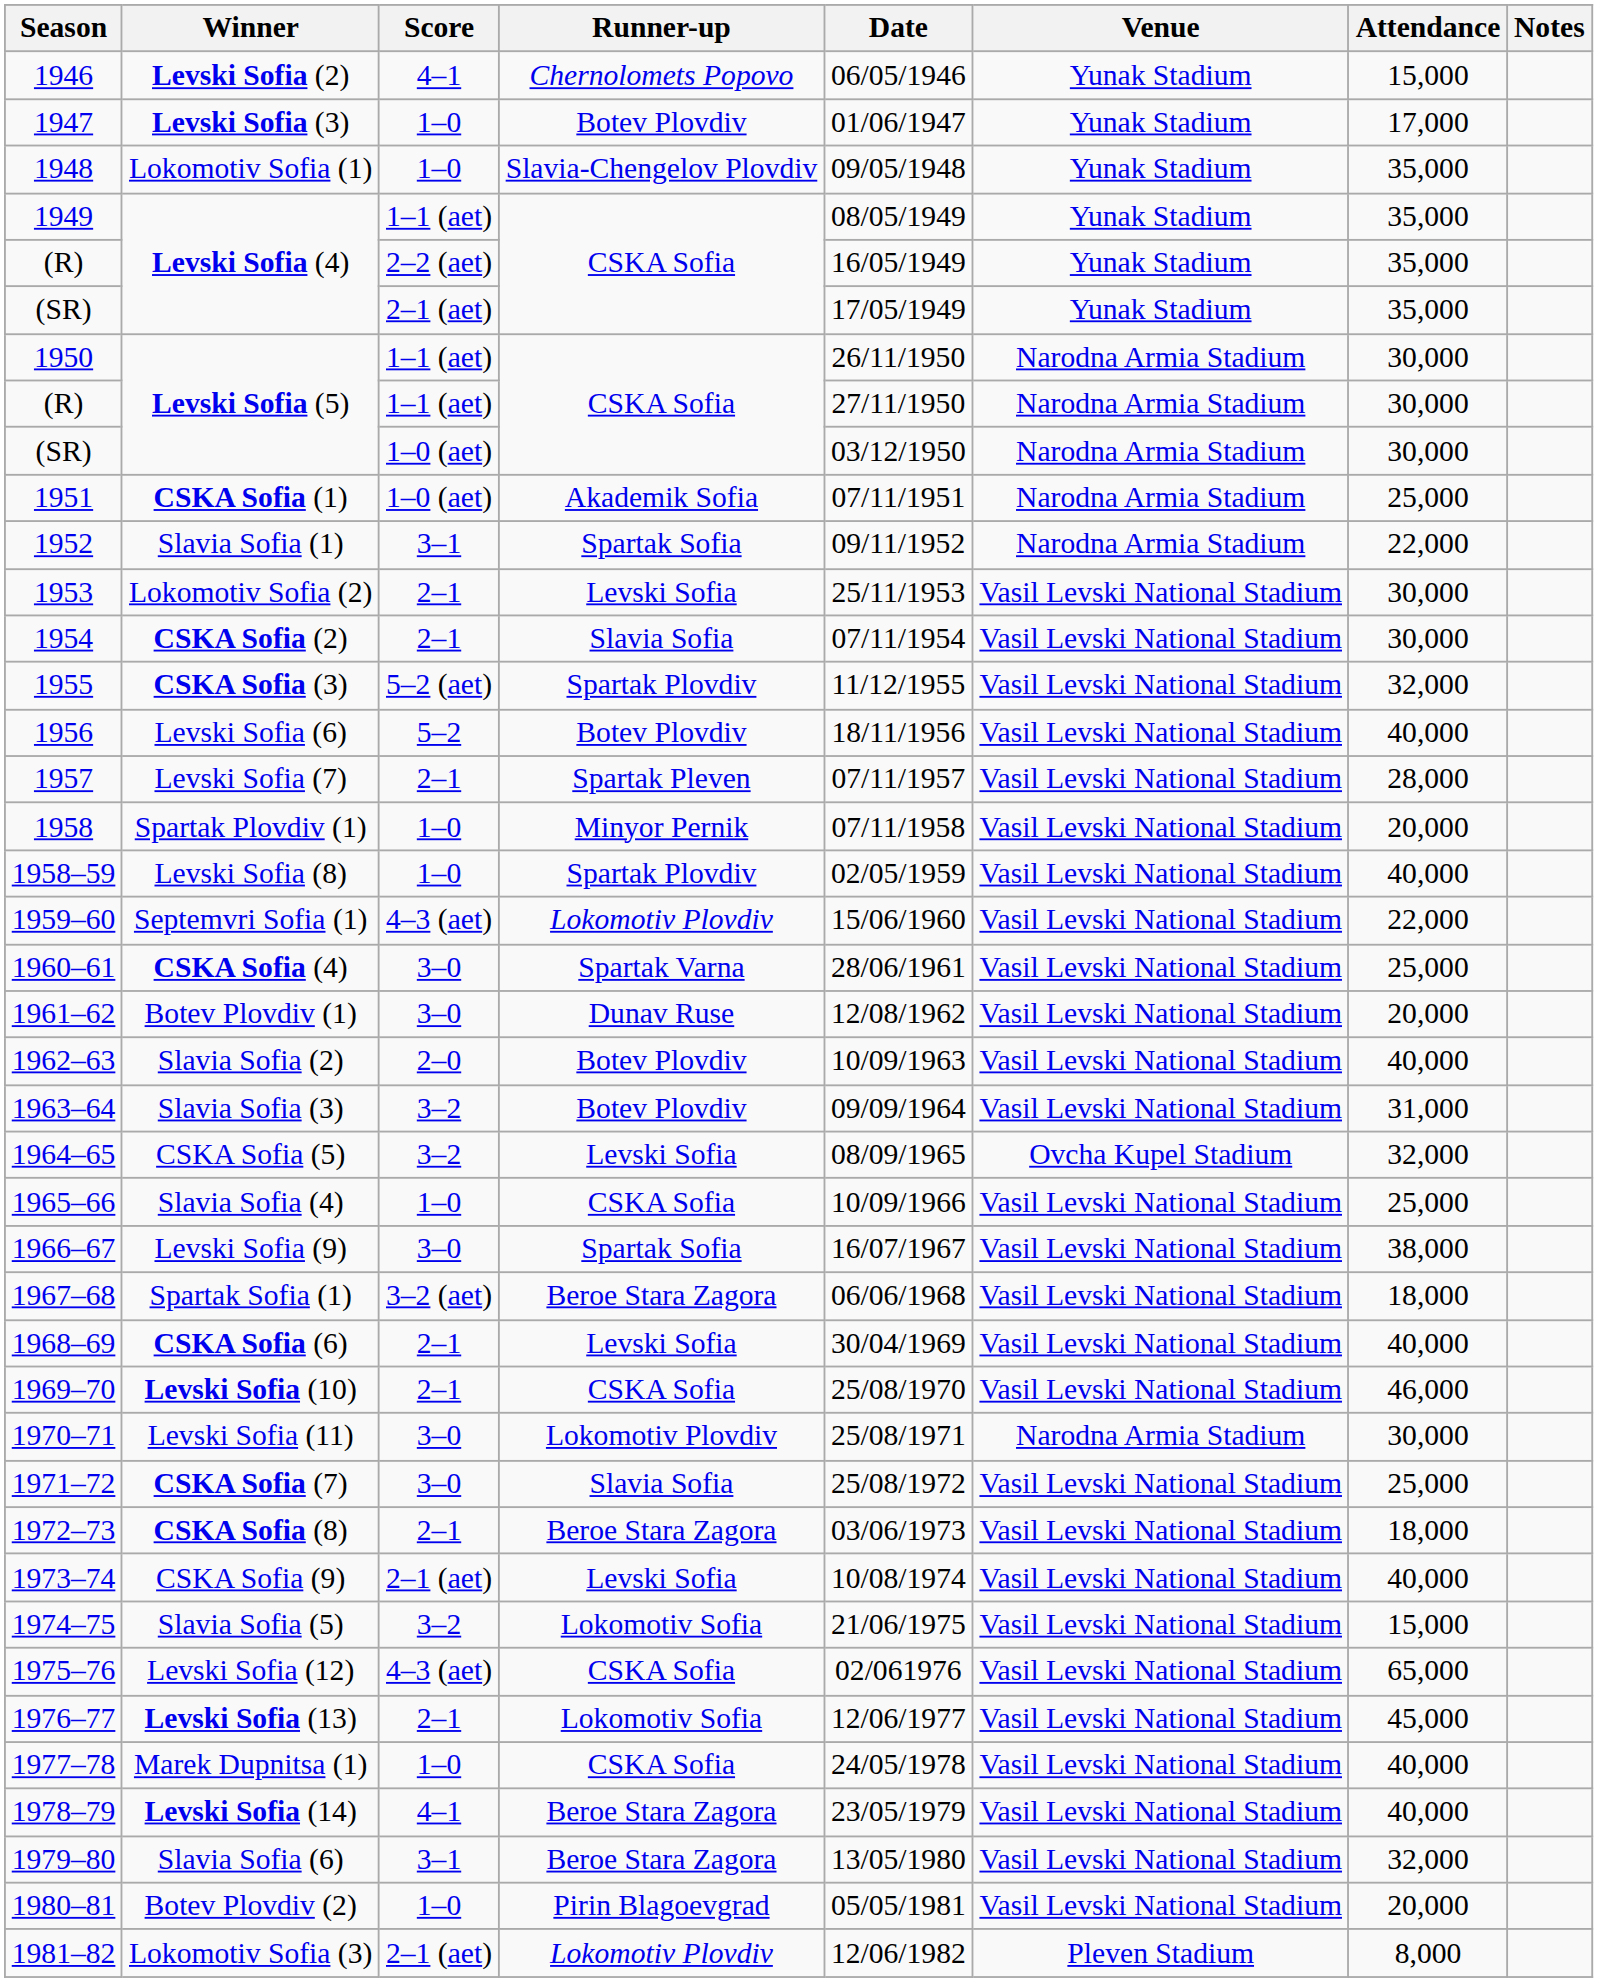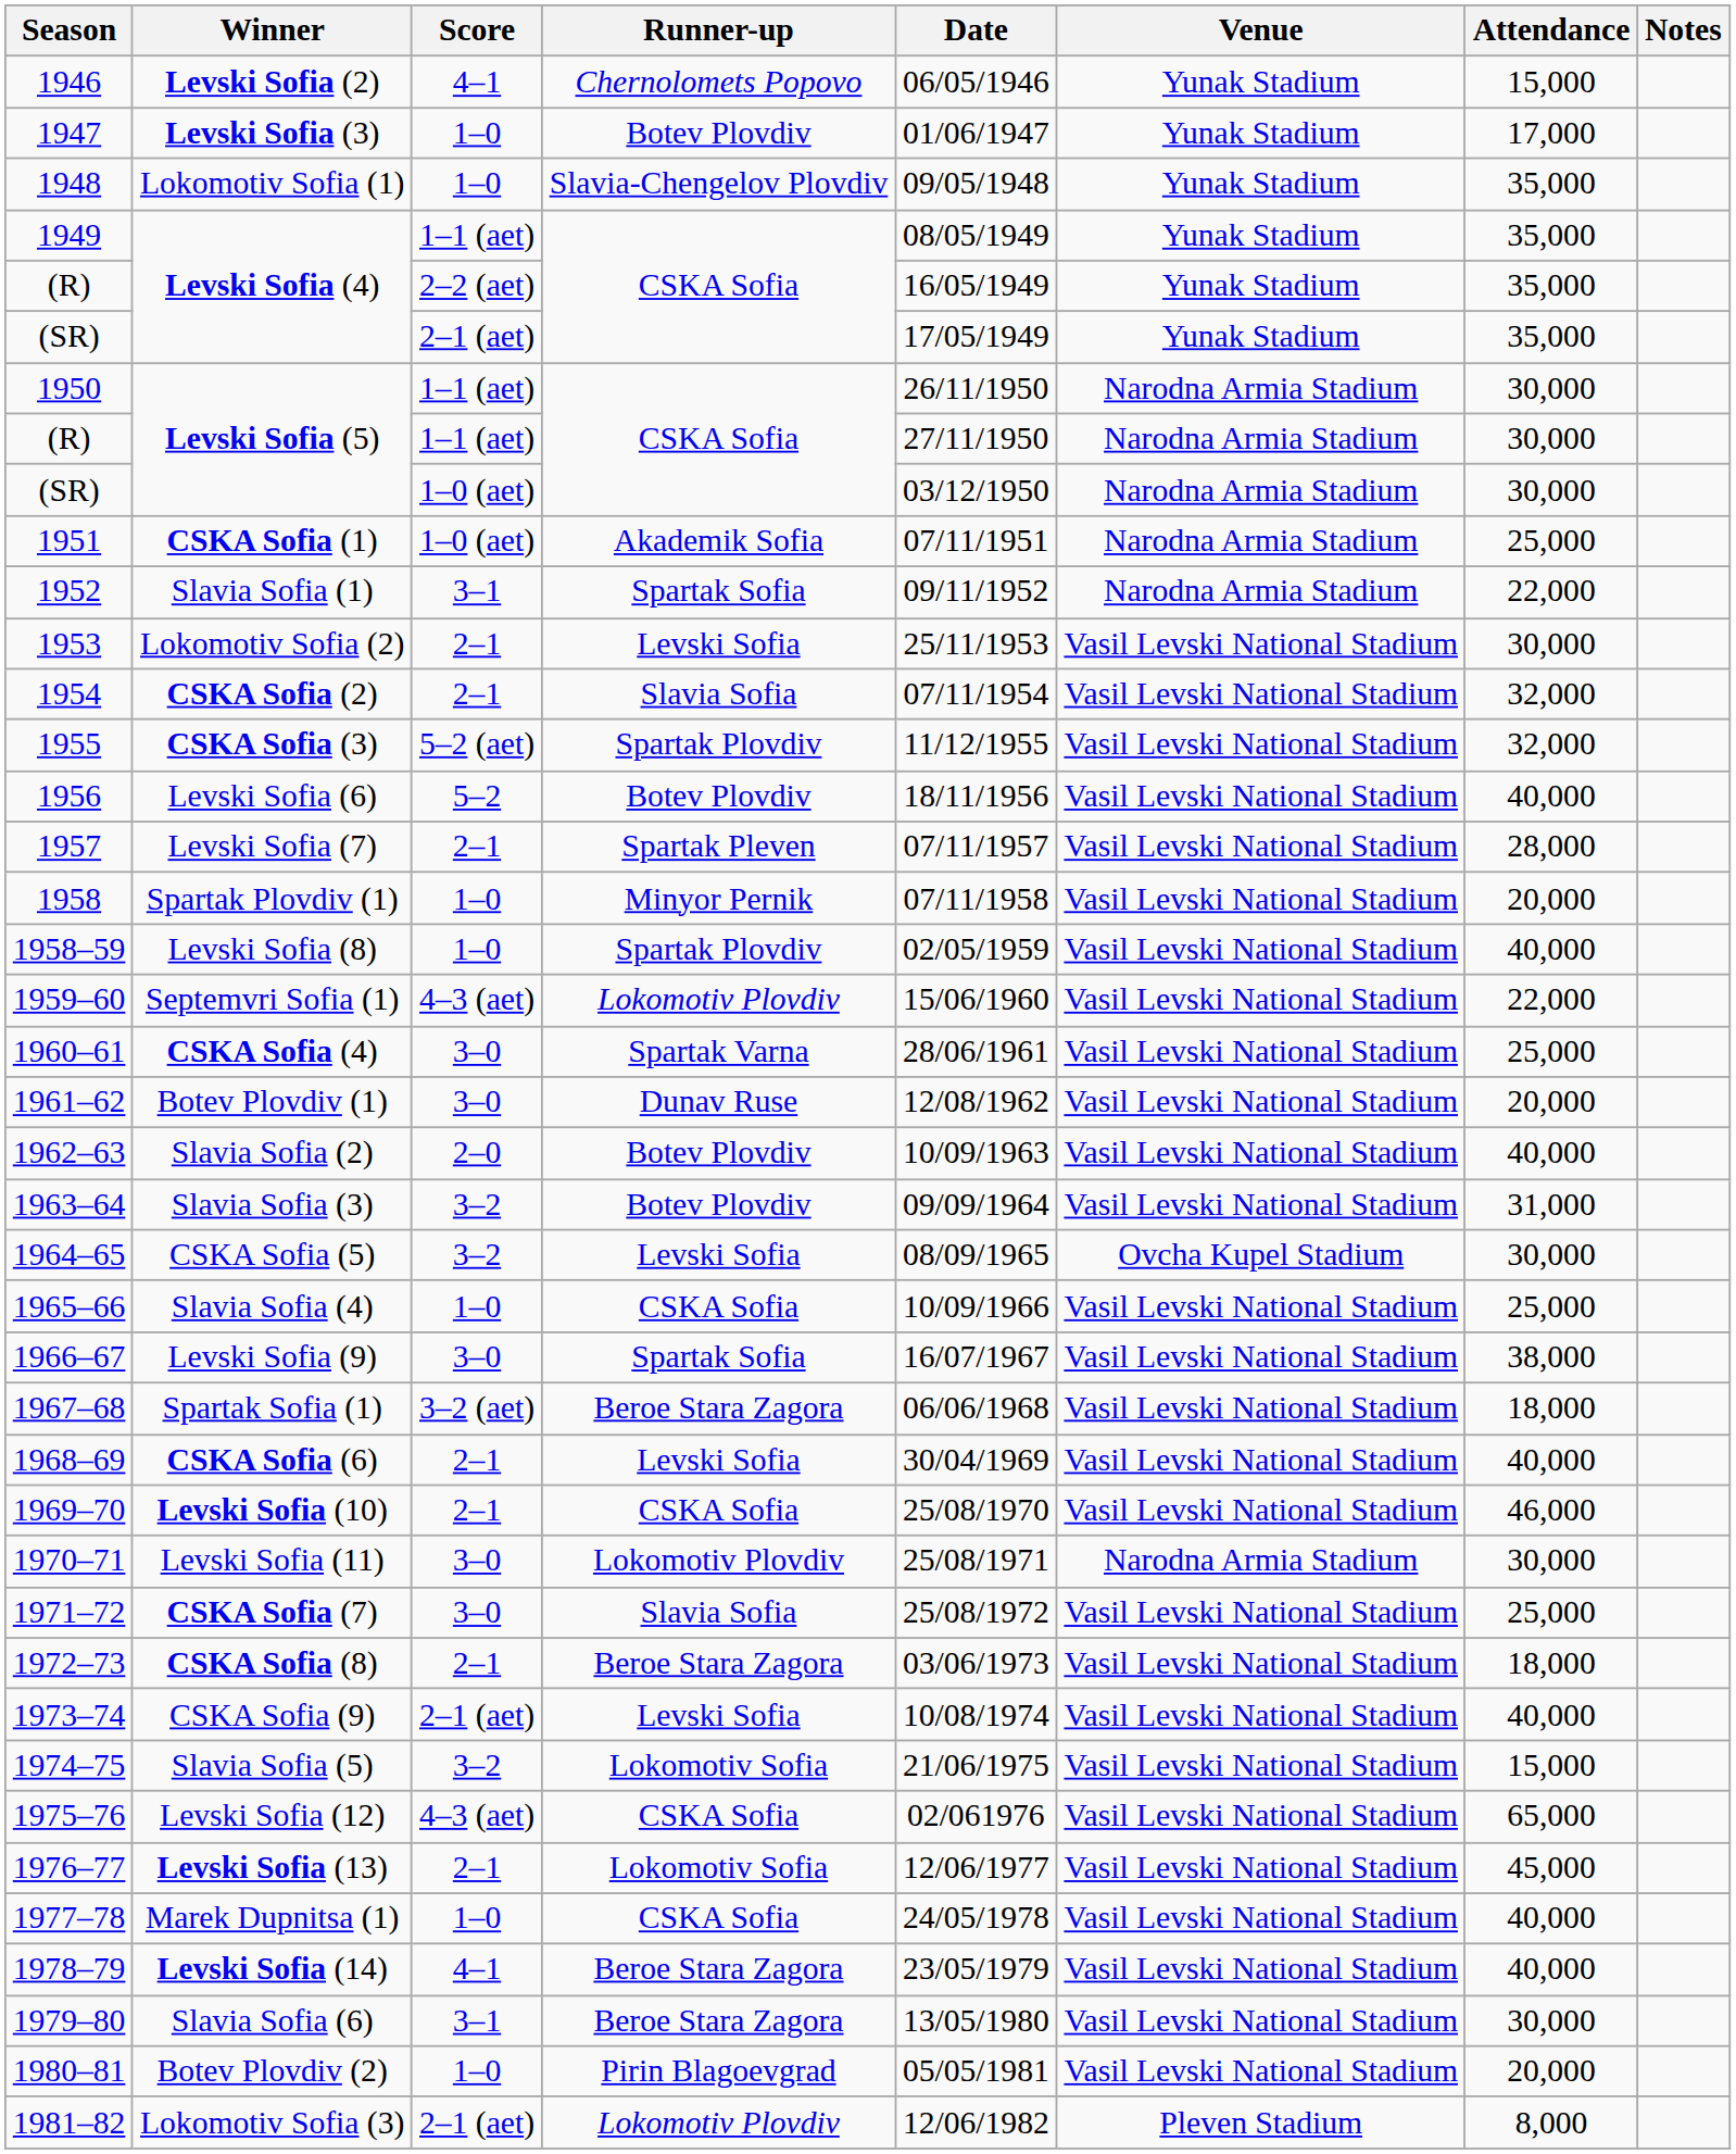CSKA Sofia (2) | Attendance: 30,000 -> 32,000
CSKA Sofia (5) | Attendance: 32,000 -> 30,000
Slavia Sofia (6) | Attendance: 32,000 -> 30,000
